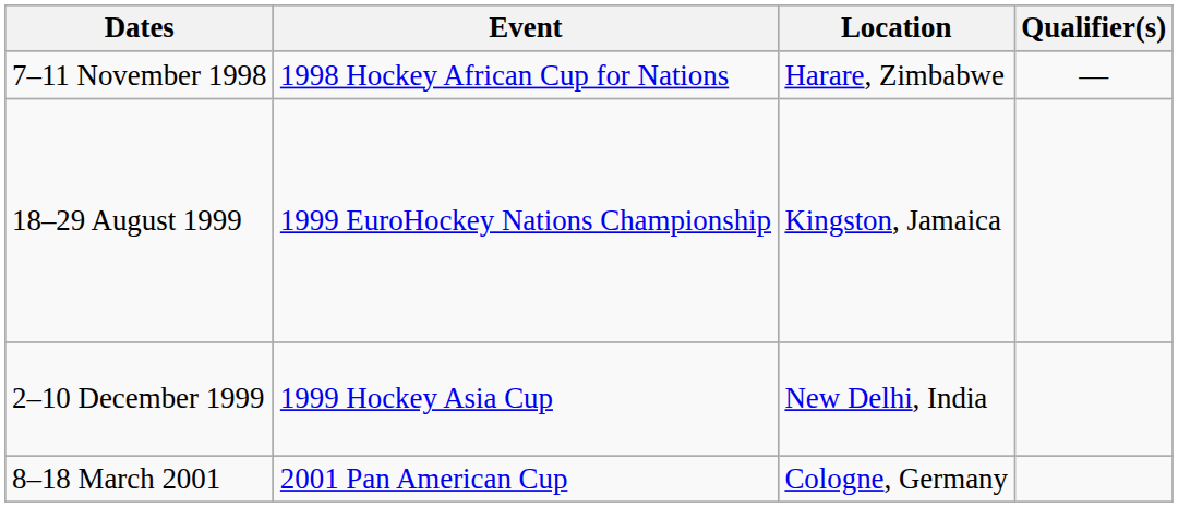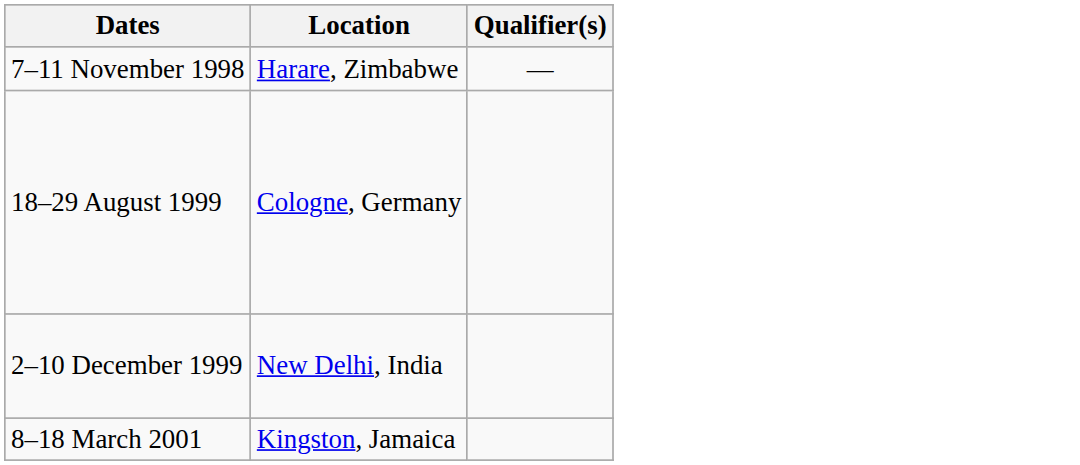- column: Event | 1998 Hockey African Cup for Nations | 1999 EuroHockey Nations Championship | 1999 Hockey Asia Cup | 2001 Pan American Cup
18–29 August 1999 | Location: Kingston, Jamaica -> Cologne, Germany
8–18 March 2001 | Location: Cologne, Germany -> Kingston, Jamaica
